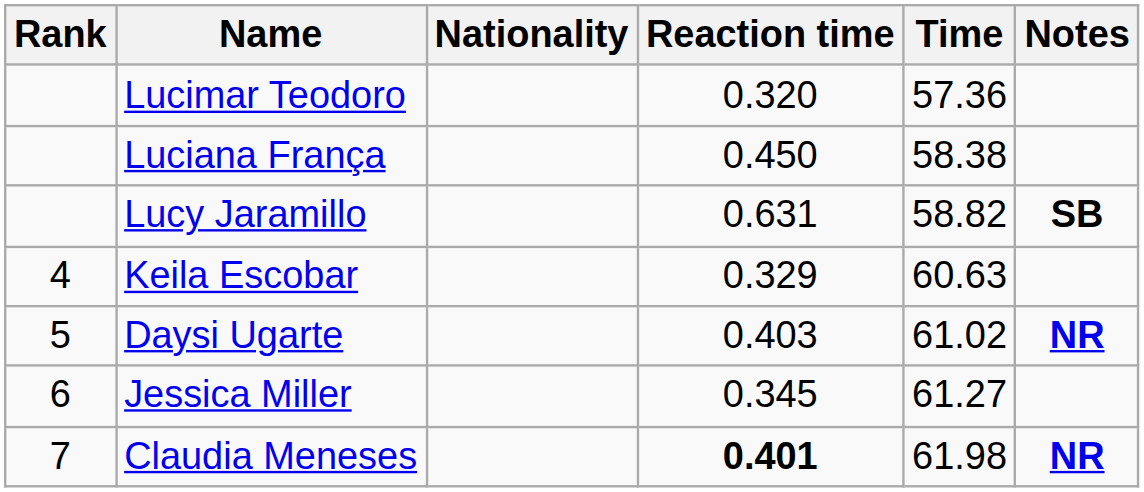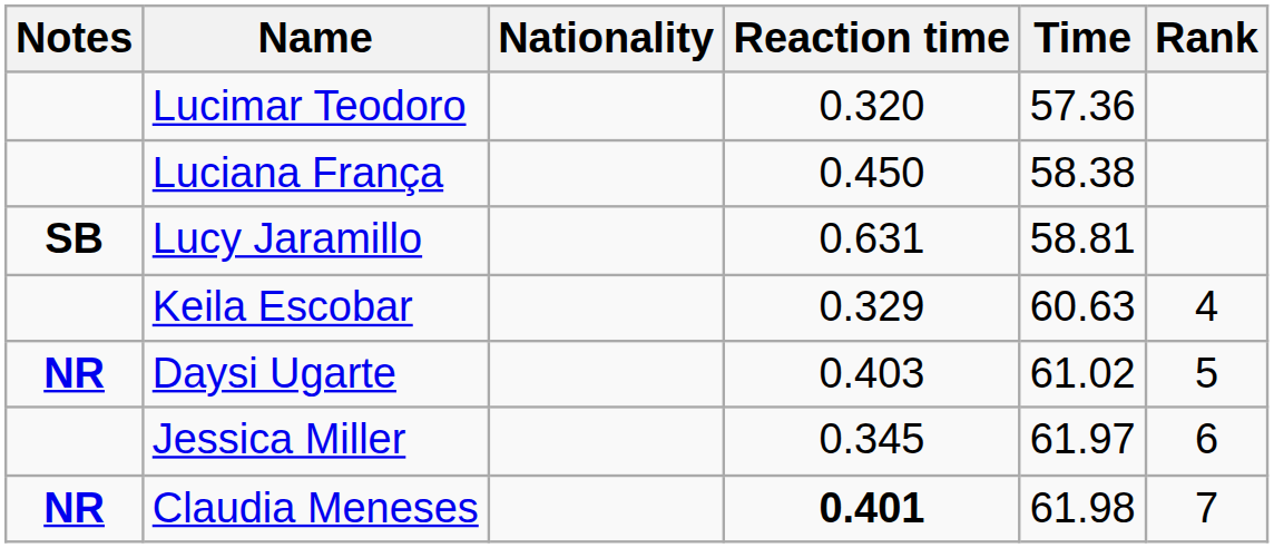columns swapped: Rank <-> Notes
Lucy Jaramillo | Time: 58.82 -> 58.81
Jessica Miller | Time: 61.27 -> 61.97
